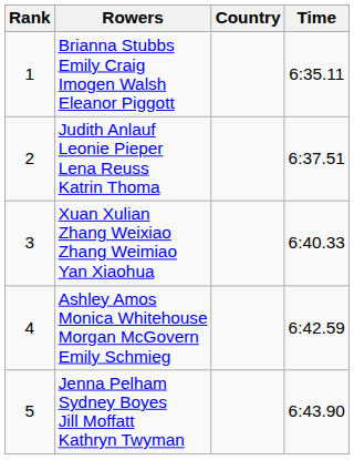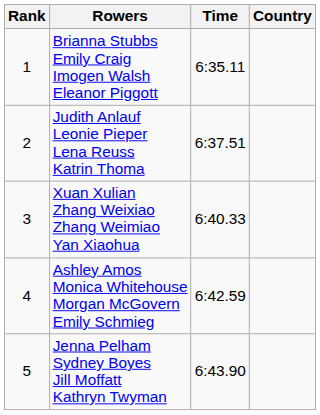columns swapped: Country <-> Time
